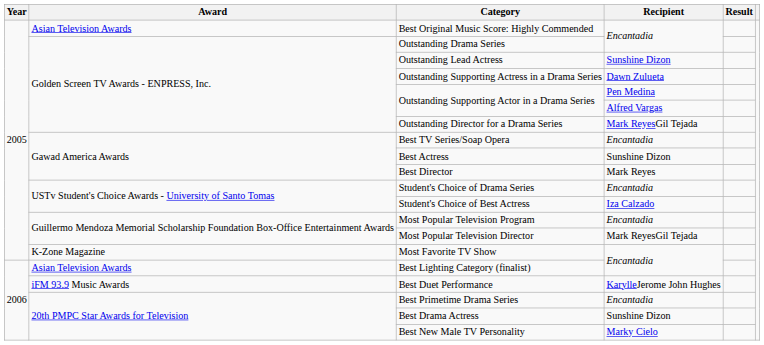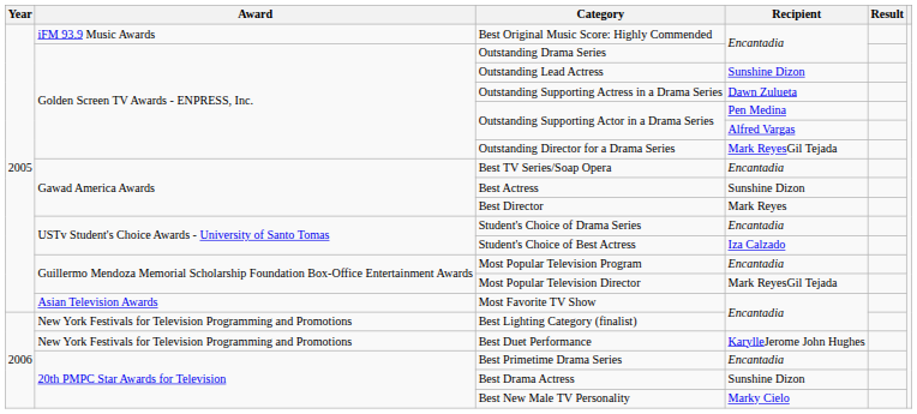Best Original Music Score: Highly Commended | Award: Asian Television Awards -> iFM 93.9 Music Awards
Most Favorite TV Show | Award: K-Zone Magazine -> Asian Television Awards
Best Lighting Category (finalist) | Award: Asian Television Awards -> New York Festivals for Television Programming and Promotions
Best Duet Performance | Award: iFM 93.9 Music Awards -> New York Festivals for Television Programming and Promotions
